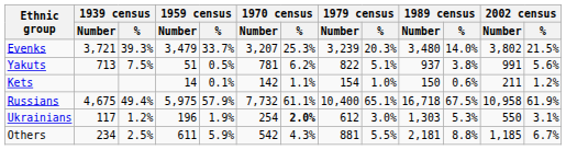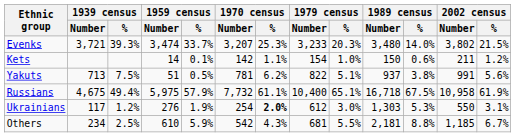Evenks | 1959 census / Number: 3,479 -> 3,474
Evenks | 1979 census / Number: 3,239 -> 3,233
rows swapped: Yakuts <-> Kets
Ukrainians | 1959 census / Number: 196 -> 276
Others | 1959 census / Number: 611 -> 610
Others | 1979 census / Number: 881 -> 681
